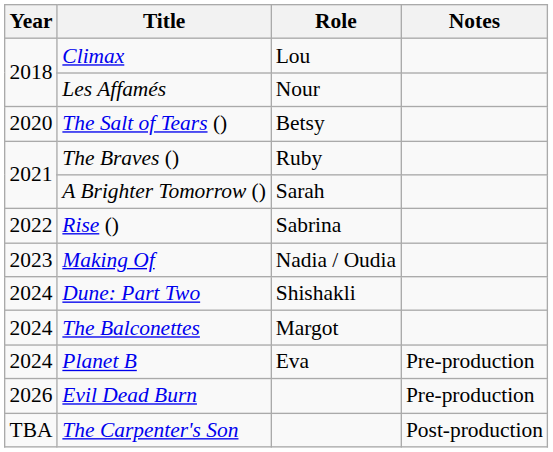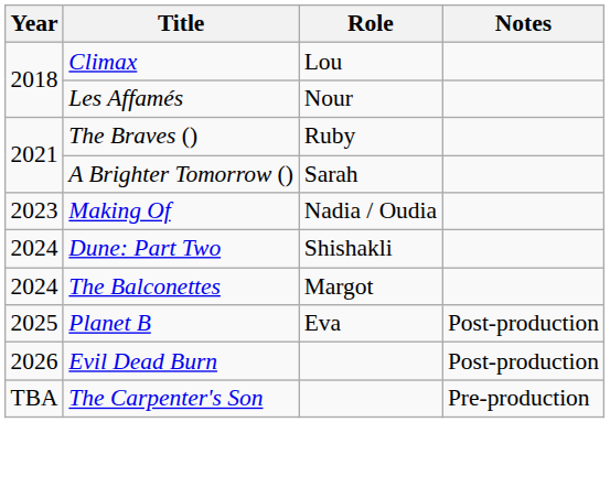- row: 2020 | The Salt of Tears () | Betsy
- row: 2022 | Rise () | Sabrina
Planet B | Year: 2024 -> 2025
Planet B | Notes: Pre-production -> Post-production
Evil Dead Burn | Notes: Pre-production -> Post-production
The Carpenter's Son | Notes: Post-production -> Pre-production
